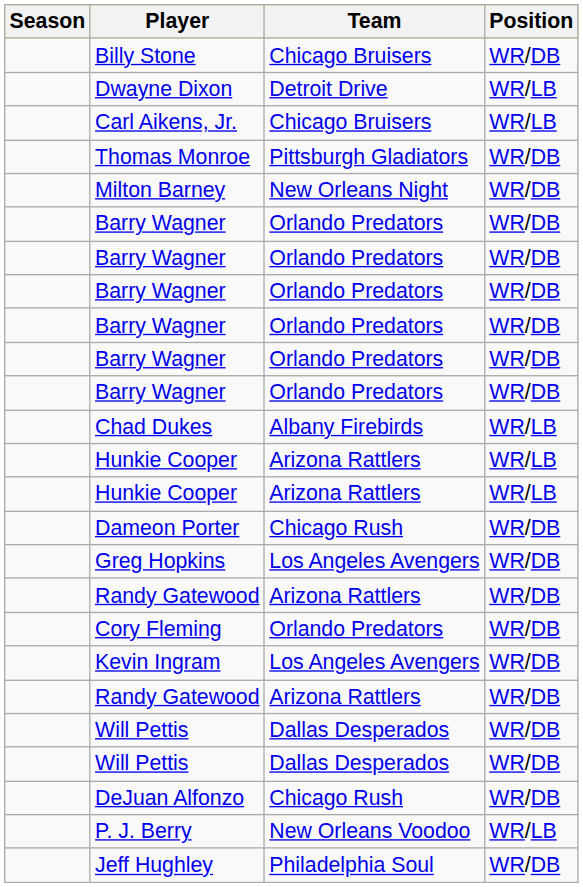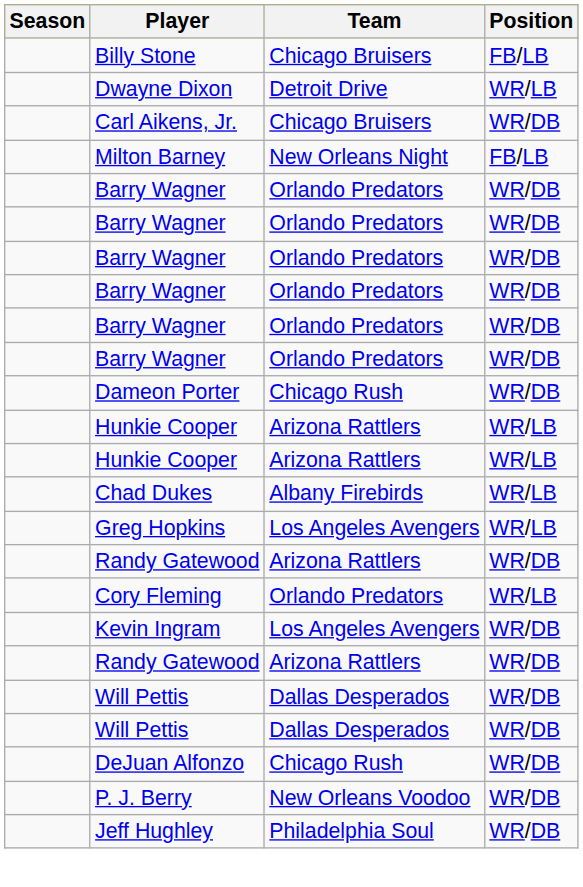Billy Stone | Position: WR/DB -> FB/LB
Carl Aikens, Jr. | Position: WR/LB -> WR/DB
- row: Thomas Monroe | Pittsburgh Gladiators | WR/DB
Milton Barney | Position: WR/DB -> FB/LB
rows swapped: Chad Dukes <-> Dameon Porter
Greg Hopkins | Position: WR/DB -> WR/LB
Cory Fleming | Position: WR/DB -> WR/LB
P. J. Berry | Position: WR/LB -> WR/DB
